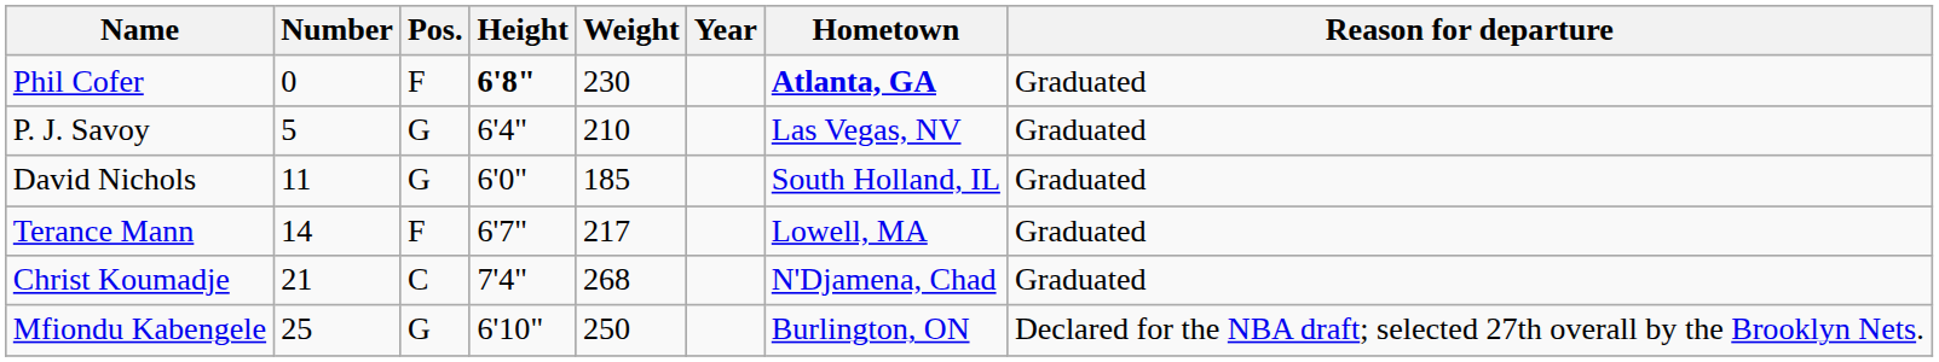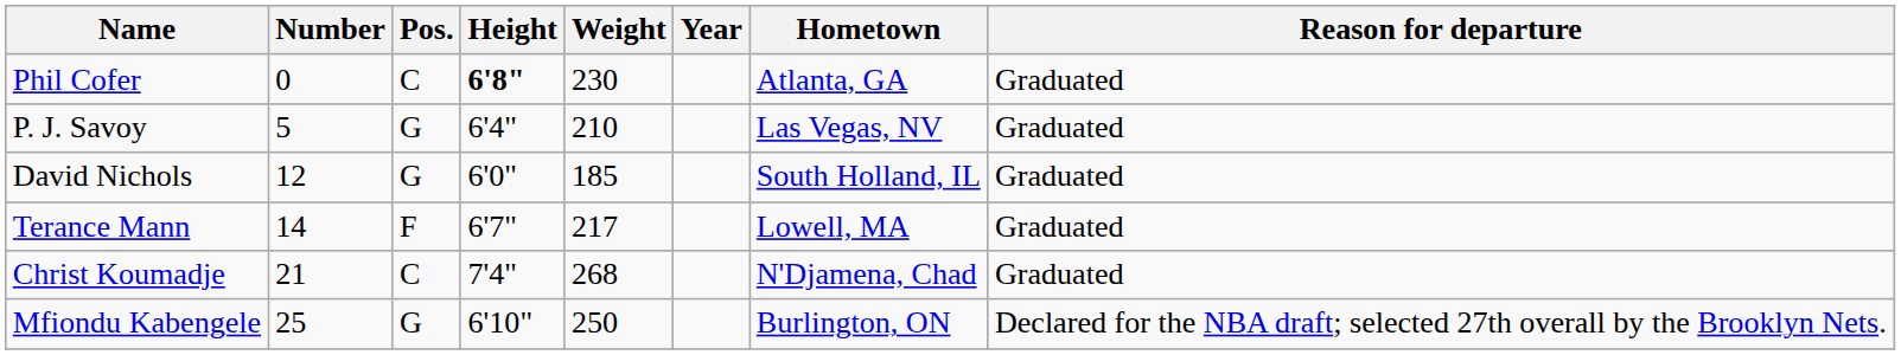Phil Cofer | Pos.: F -> C
Phil Cofer | Hometown: bold -> normal
David Nichols | Number: 11 -> 12
